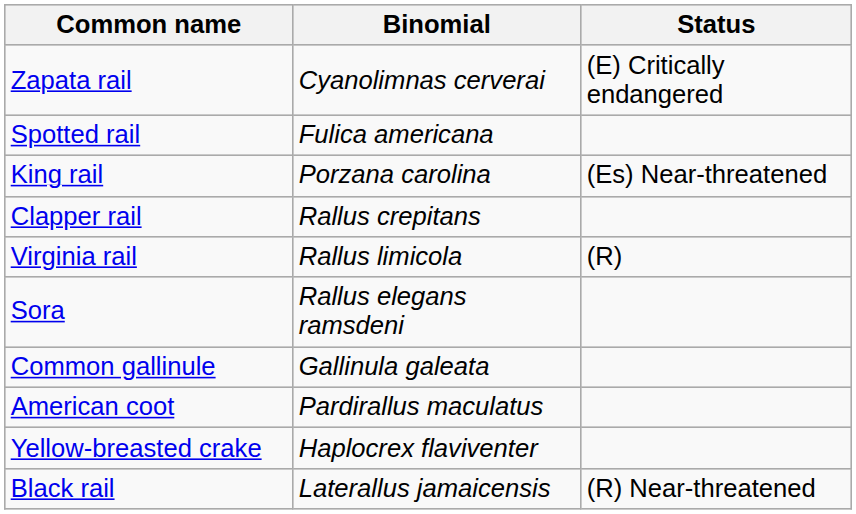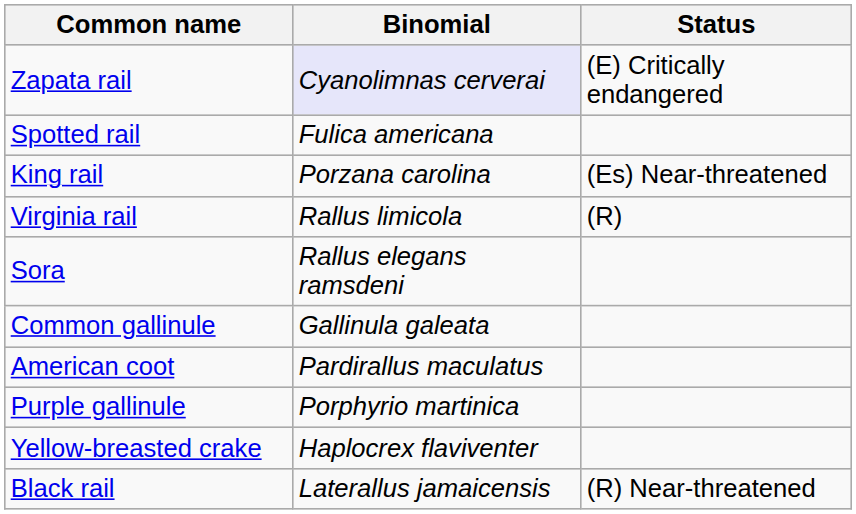Zapata rail | Binomial: no background -> lavender background
- row: Clapper rail | Rallus crepitans
+ row: Purple gallinule | Porphyrio martinica
